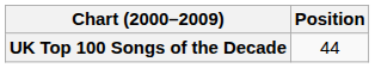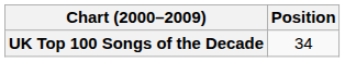UK Top 100 Songs of the Decade | Position: 44 -> 34
